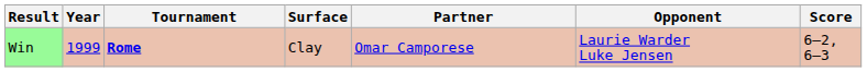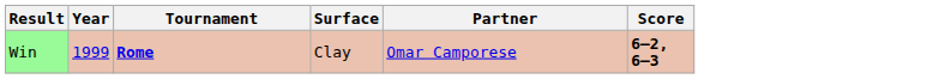- column: Opponent | Laurie Warder Luke Jensen
Win | Score: normal -> bold
